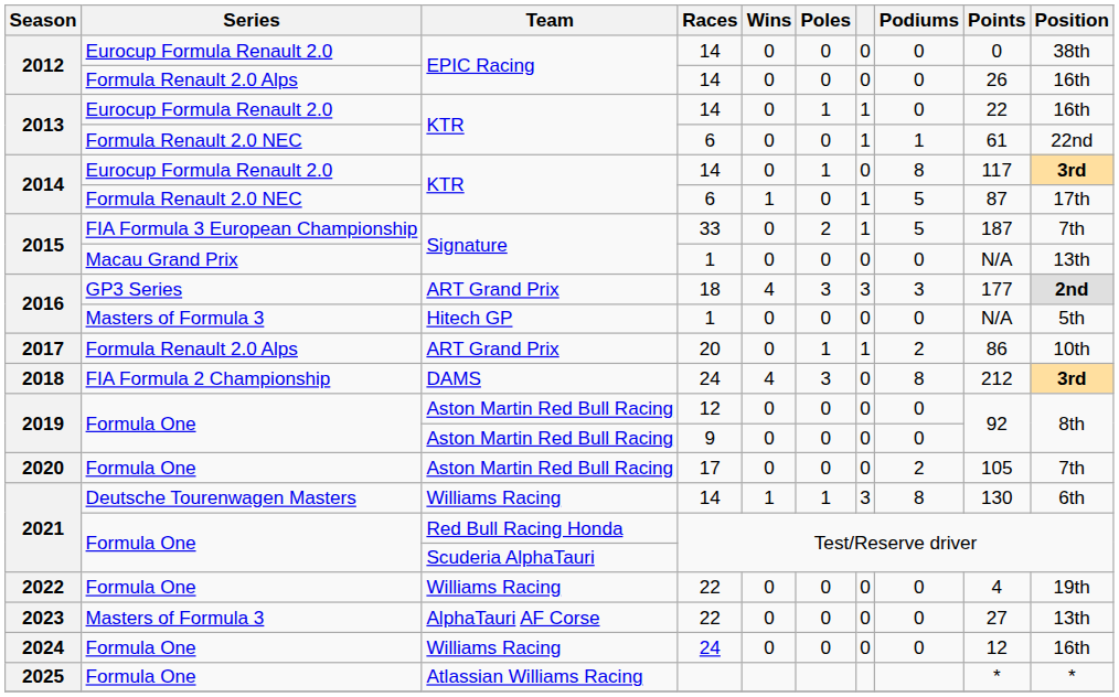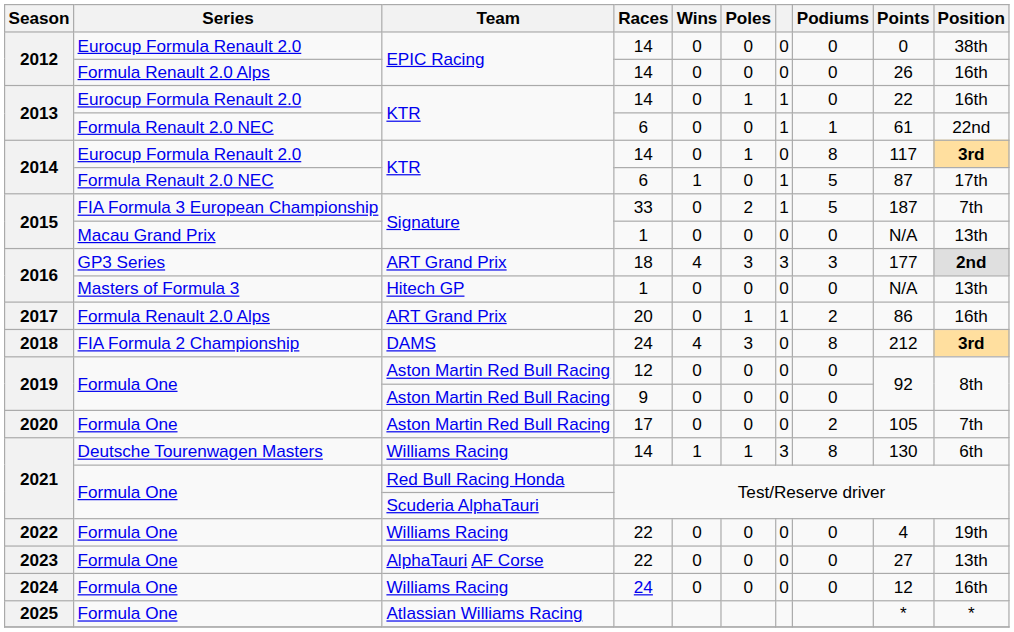2016 / 1 | Position: 5th -> 13th
2017 | Position: 10th -> 16th
2023 | Series: Masters of Formula 3 -> Formula One
